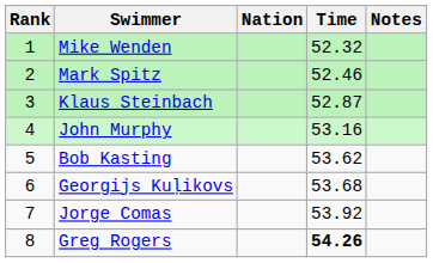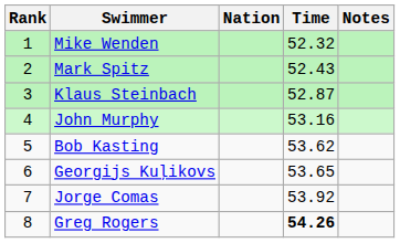Mark Spitz | Time: 52.46 -> 52.43
Georgijs Kuļikovs | Time: 53.68 -> 53.65
